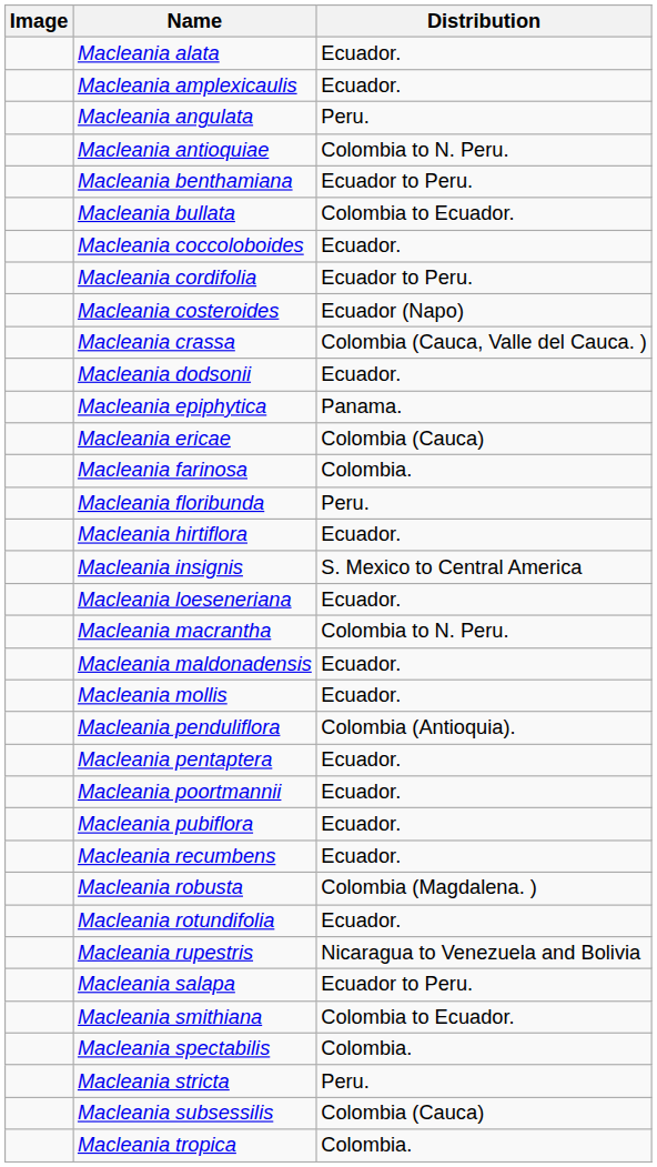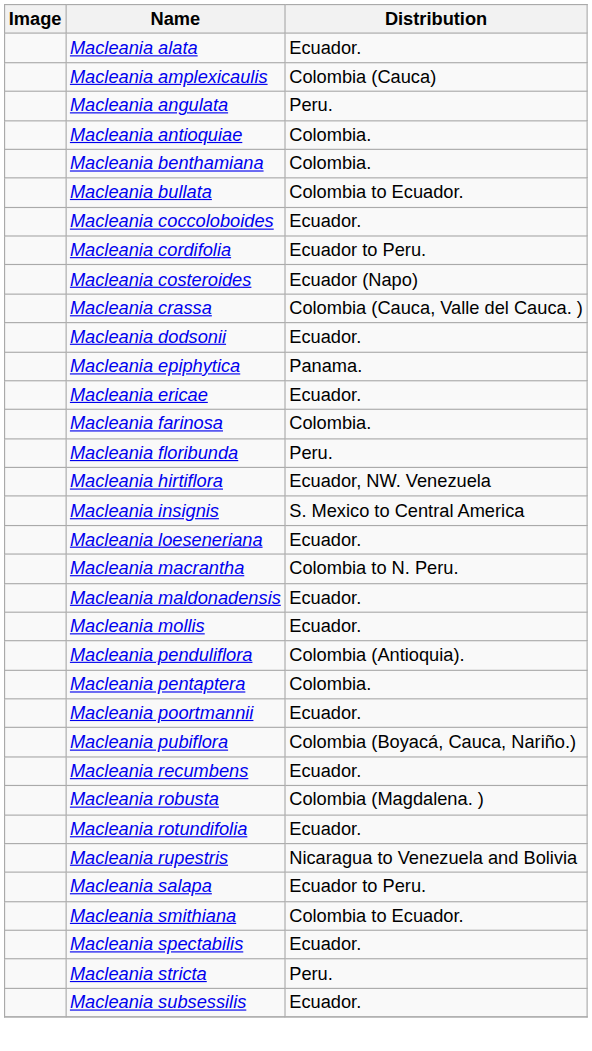Macleania amplexicaulis | Distribution: Ecuador. -> Colombia (Cauca)
Macleania antioquiae | Distribution: Colombia to N. Peru. -> Colombia.
Macleania benthamiana | Distribution: Ecuador to Peru. -> Colombia.
Macleania ericae | Distribution: Colombia (Cauca) -> Ecuador.
Macleania hirtiflora | Distribution: Ecuador. -> Ecuador, NW. Venezuela
Macleania pentaptera | Distribution: Ecuador. -> Colombia.
Macleania pubiflora | Distribution: Ecuador. -> Colombia (Boyacá, Cauca, Nariño.)
Macleania spectabilis | Distribution: Colombia. -> Ecuador.
Macleania subsessilis | Distribution: Colombia (Cauca) -> Ecuador.
- row: Macleania tropica | Colombia.
